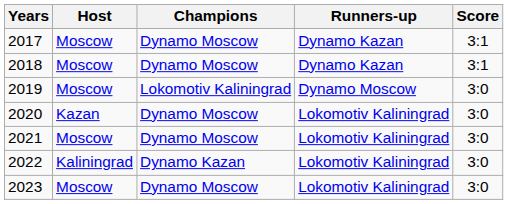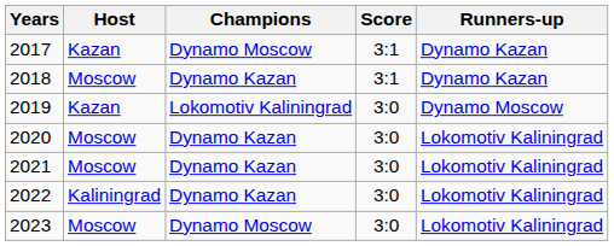columns swapped: Runners-up <-> Score
2017 | Host: Moscow -> Kazan
2018 | Champions: Dynamo Moscow -> Dynamo Kazan
2019 | Host: Moscow -> Kazan
2020 | Host: Kazan -> Moscow
2020 | Champions: Dynamo Moscow -> Dynamo Kazan
2021 | Champions: Dynamo Moscow -> Dynamo Kazan
